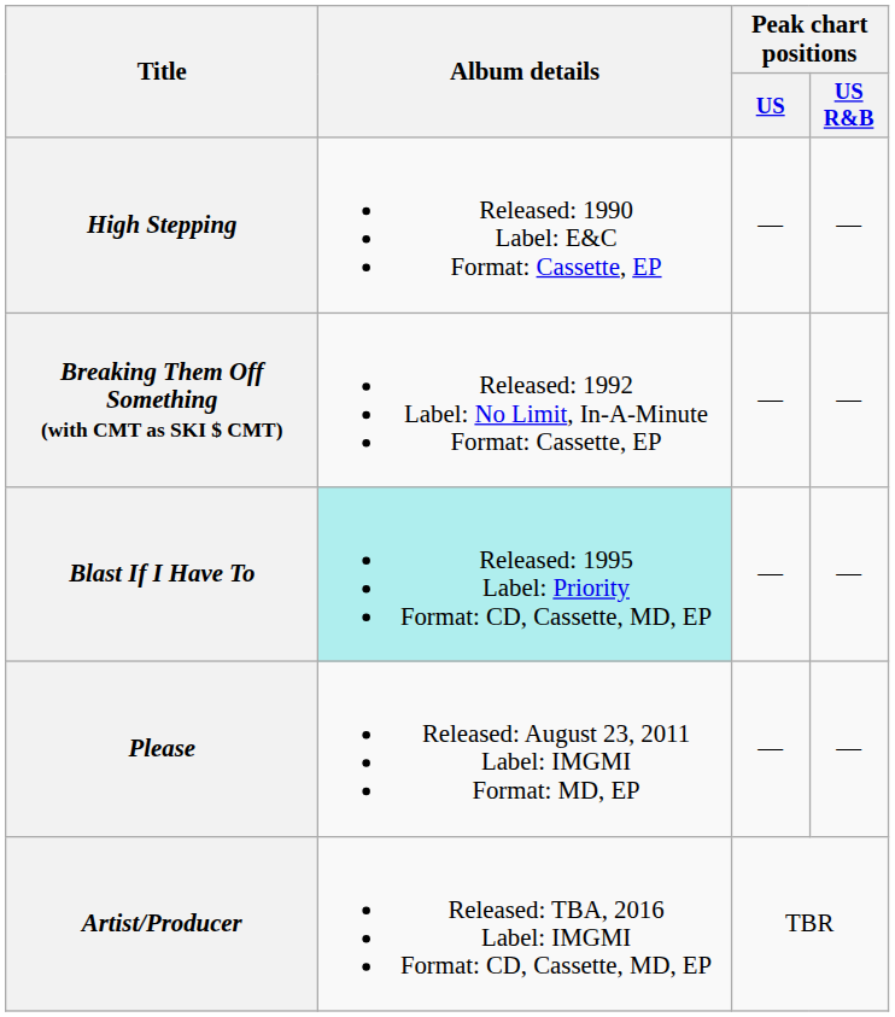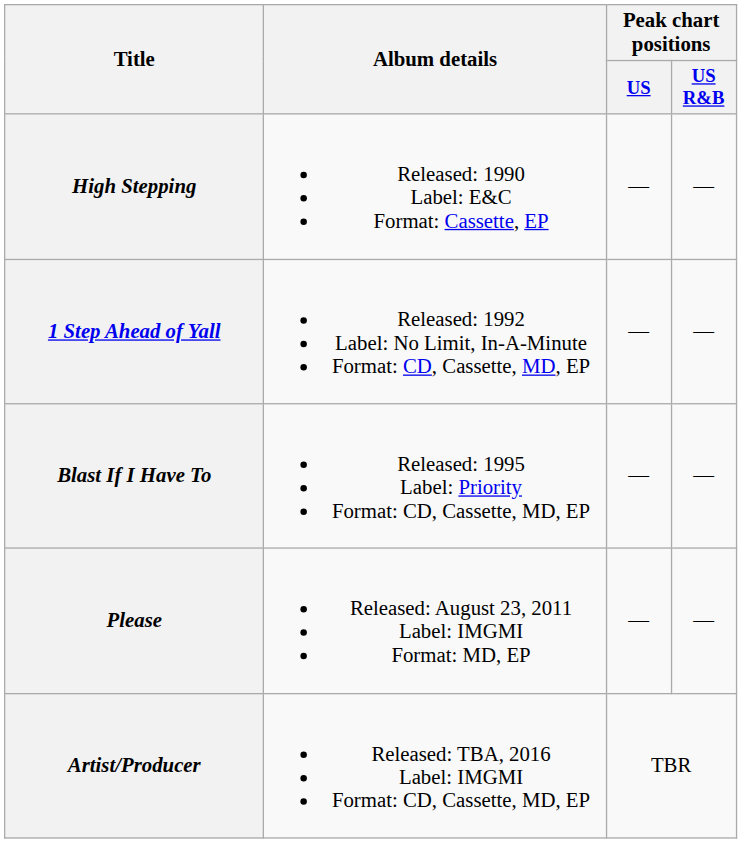- row: Breaking Them Off Something (with CMT as SKI $ CMT) | Released: 1992 Label: No Limit, In-A-Minute Format: Cassette, EP | — | —
+ row: 1 Step Ahead of Yall | Released: 1992 Label: No Limit, In-A-Minute Format: CD, Cassette, MD, EP | — | —
Blast If I Have To | Album details: paleturquoise background -> no background
